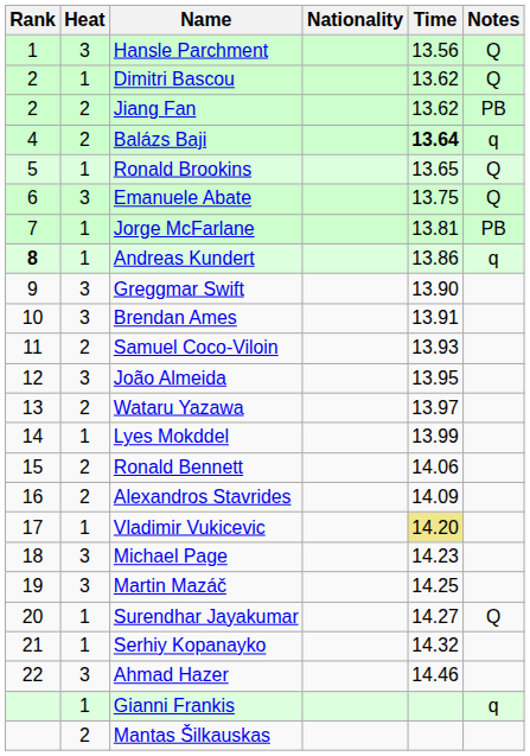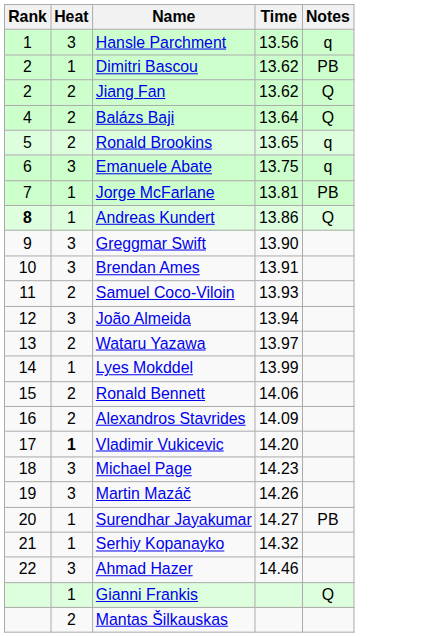- column: Nationality
Hansle Parchment | Notes: Q -> q
Dimitri Bascou | Notes: Q -> PB
Jiang Fan | Notes: PB -> Q
Balázs Baji | Time: bold -> normal
Balázs Baji | Notes: q -> Q
Ronald Brookins | Heat: 1 -> 2
Ronald Brookins | Notes: Q -> q
Emanuele Abate | Notes: Q -> q
Andreas Kundert | Notes: q -> Q
João Almeida | Time: 13.95 -> 13.94
Vladimir Vukicevic | Heat: normal -> bold
Vladimir Vukicevic | Time: khaki background -> no background
Martin Mazáč | Time: 14.25 -> 14.26
Surendhar Jayakumar | Notes: Q -> PB
Gianni Frankis | Notes: q -> Q
